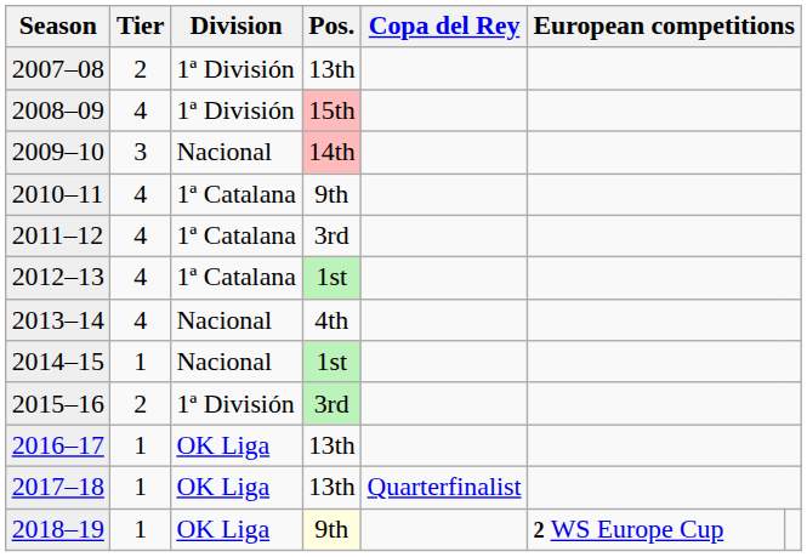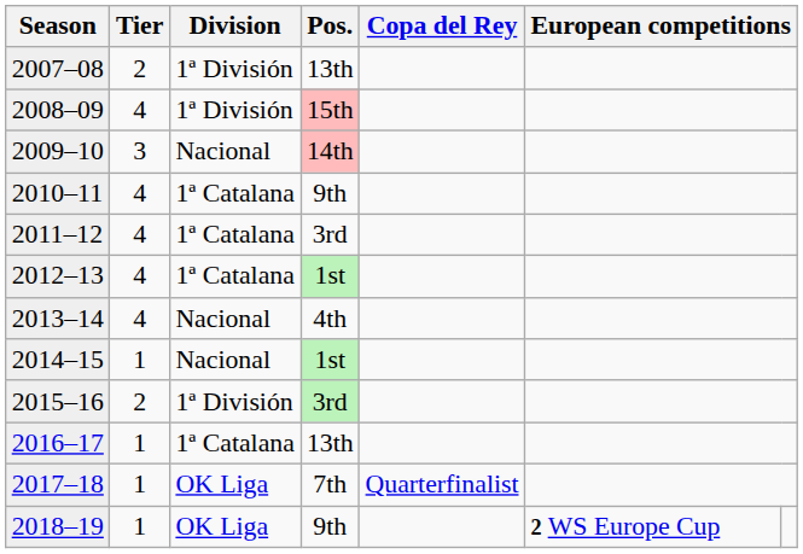2016–17 | Division: OK Liga -> 1ª Catalana
2017–18 | Pos.: 13th -> 7th
2018–19 | Pos.: lightyellow background -> no background
